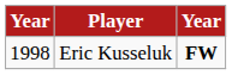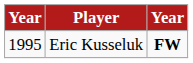Eric Kusseluk | column 1: 1998 -> 1995
